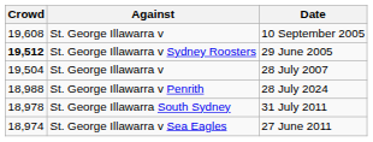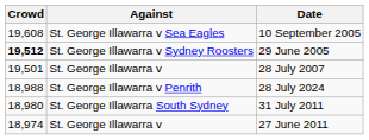10 September 2005 | Against: St. George Illawarra v -> St. George Illawarra v Sea Eagles
28 July 2007 | Crowd: 19,504 -> 19,501
31 July 2011 | Crowd: 18,978 -> 18,980
27 June 2011 | Against: St. George Illawarra v Sea Eagles -> St. George Illawarra v
